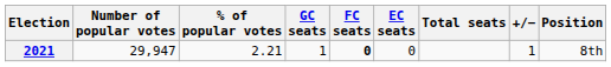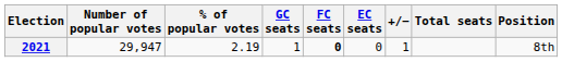columns swapped: Total seats <-> +/−
2021 | % of popular votes: 2.21 -> 2.19
